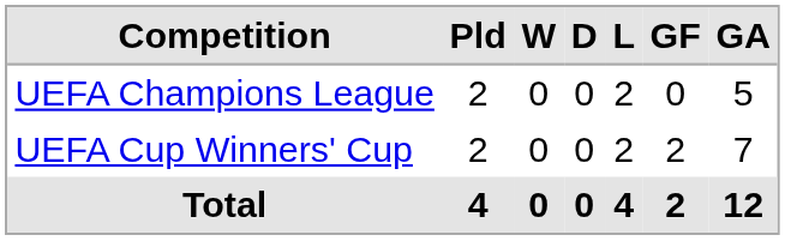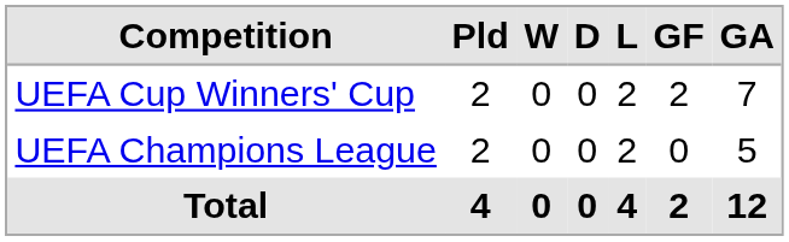rows swapped: UEFA Champions League <-> UEFA Cup Winners' Cup
